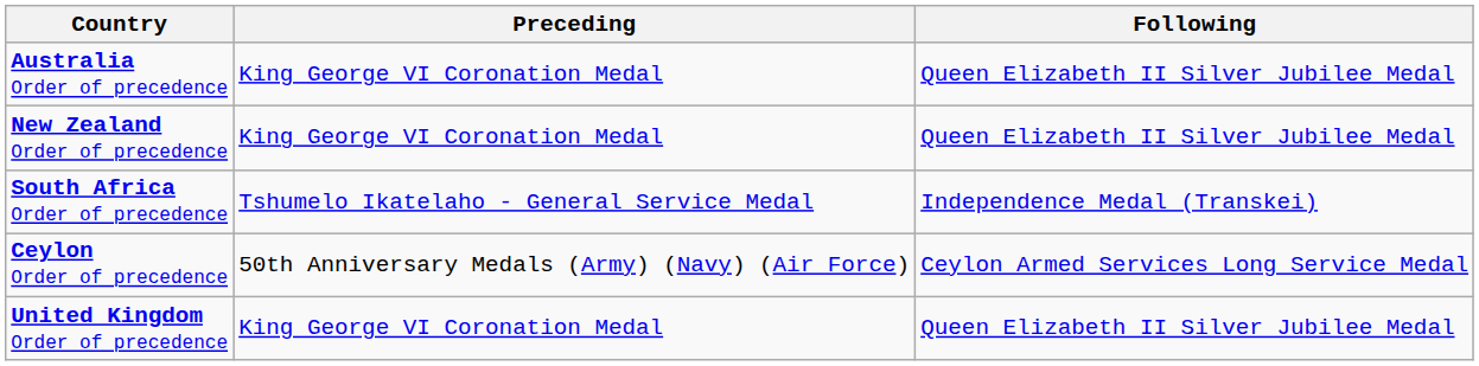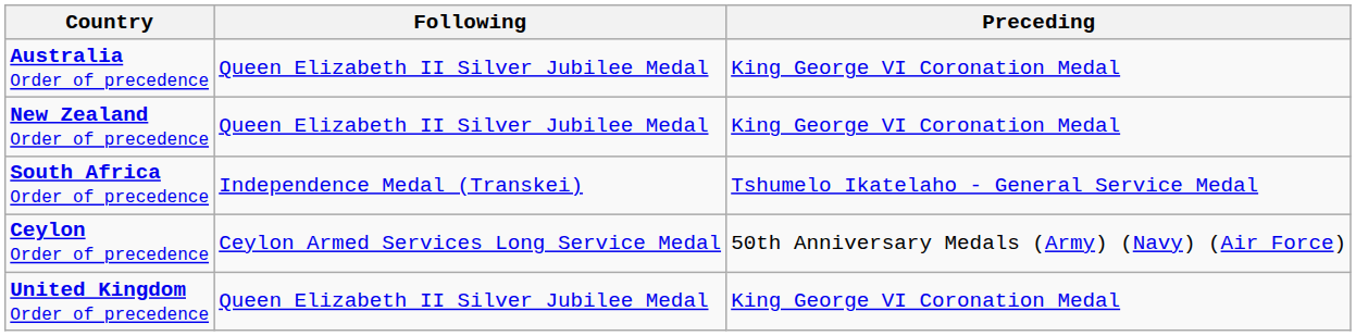columns swapped: Preceding <-> Following
